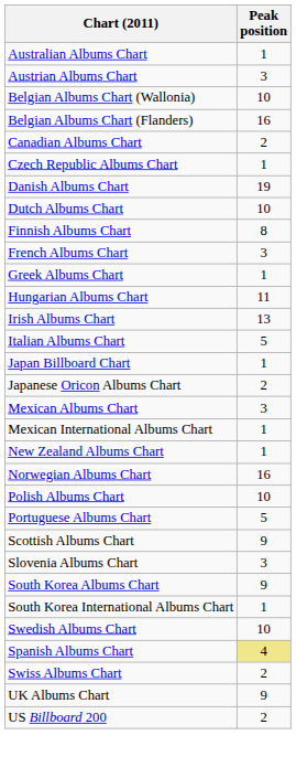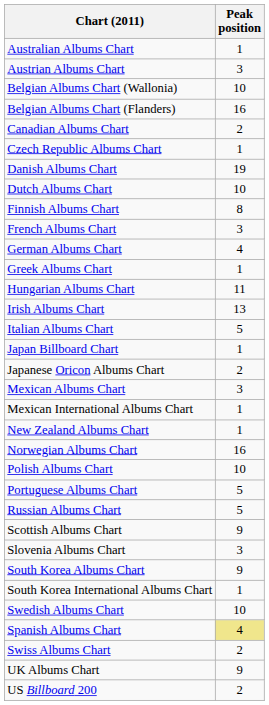+ row: German Albums Chart | 4
+ row: Russian Albums Chart | 5
